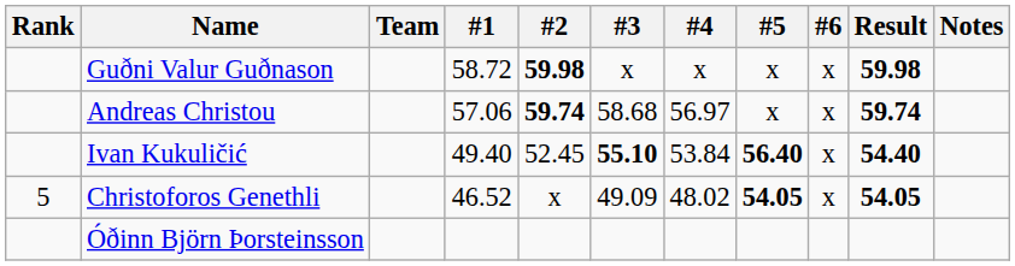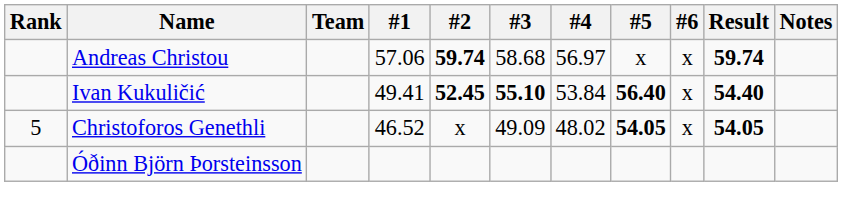- row: Guðni Valur Guðnason | 58.72 | 59.98 | x | x | x | x | 59.98
Ivan Kukuličić | #1: 49.40 -> 49.41
Ivan Kukuličić | #2: normal -> bold
